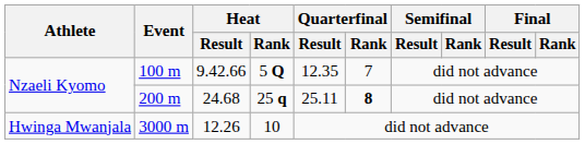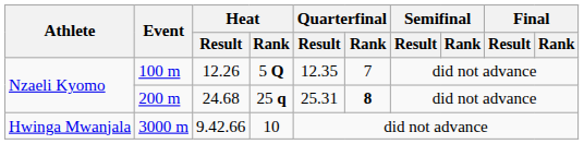100 m | Heat / Result: 9.42.66 -> 12.26
200 m | Quarterfinal / Result: 25.11 -> 25.31
3000 m | Heat / Result: 12.26 -> 9.42.66
